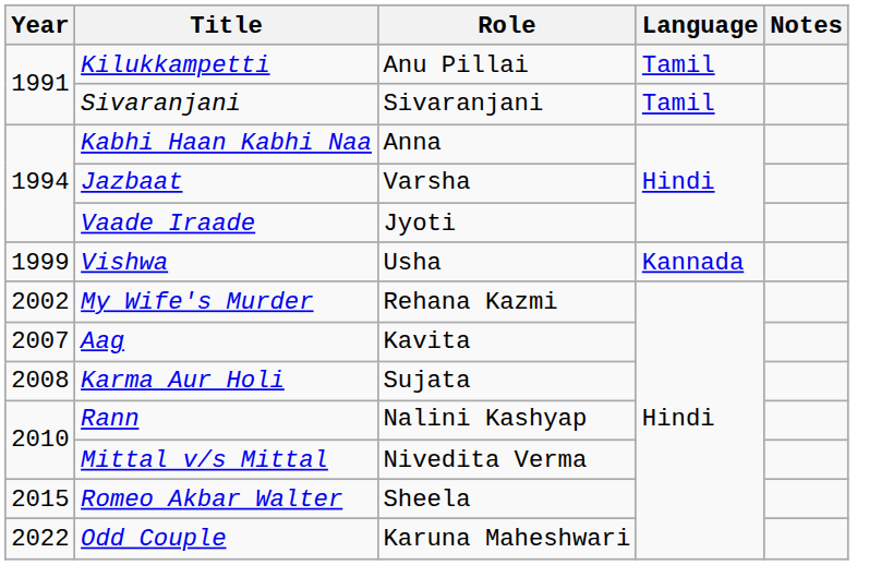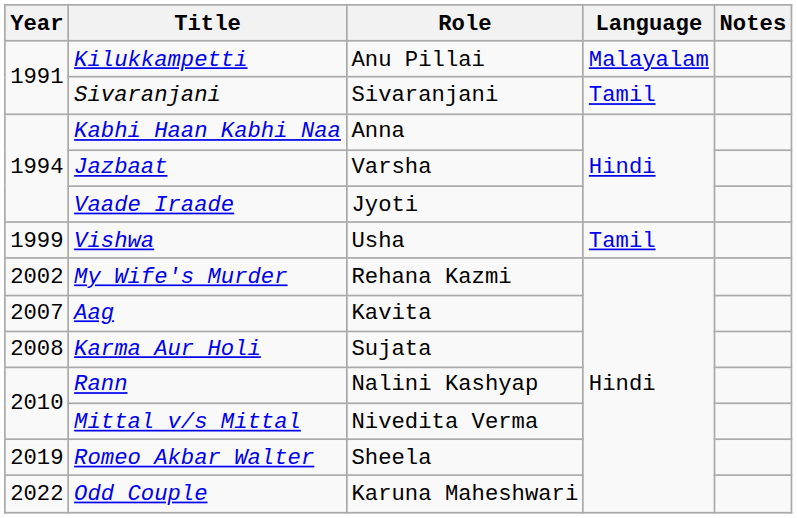Kilukkampetti | Language: Tamil -> Malayalam
Vishwa | Language: Kannada -> Tamil
Romeo Akbar Walter | Year: 2015 -> 2019
